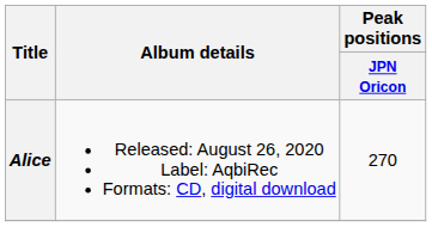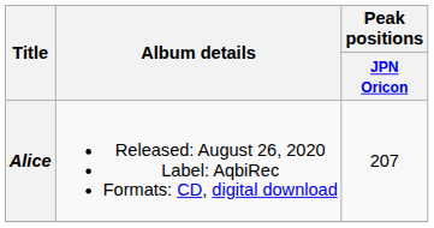Alice | Peak positions / JPN Oricon: 270 -> 207
